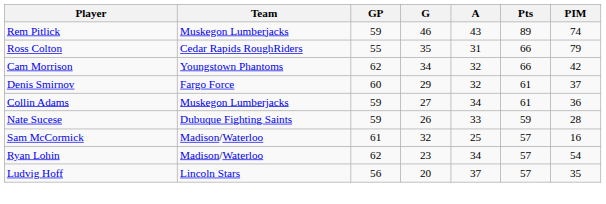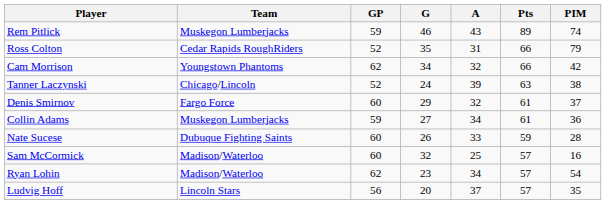Ross Colton | GP: 55 -> 52
+ row: Tanner Laczynski | Chicago/Lincoln | 52 | 24 | 39 | 63 | 38
Nate Sucese | GP: 59 -> 60
Sam McCormick | GP: 61 -> 60
